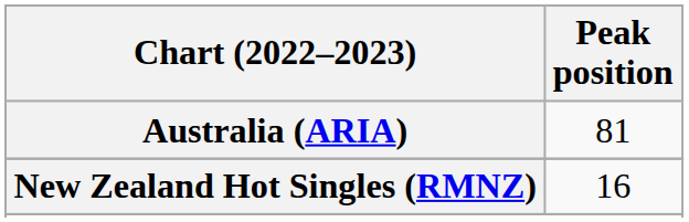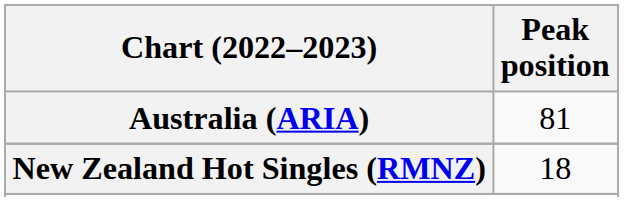New Zealand Hot Singles (RMNZ) | Peak position: 16 -> 18
